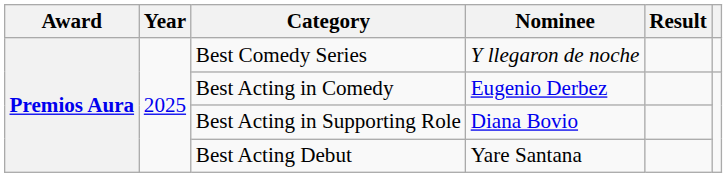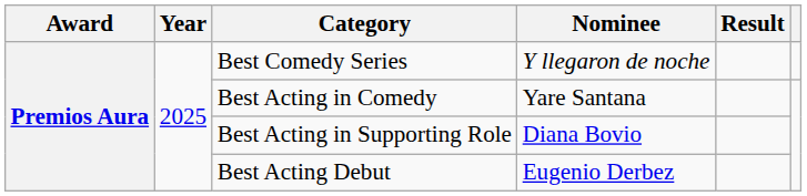Best Acting in Comedy | Nominee: Eugenio Derbez -> Yare Santana
Best Acting Debut | Nominee: Yare Santana -> Eugenio Derbez
